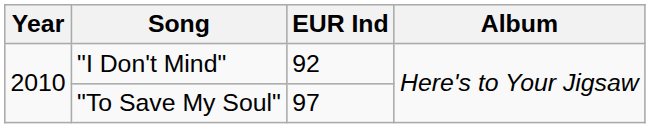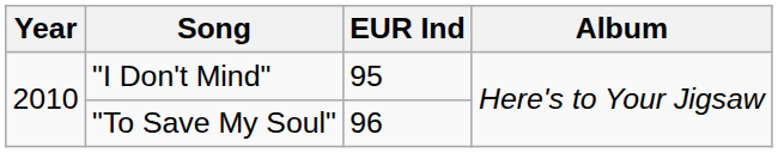"I Don't Mind" | EUR Ind: 92 -> 95
"To Save My Soul" | EUR Ind: 97 -> 96
